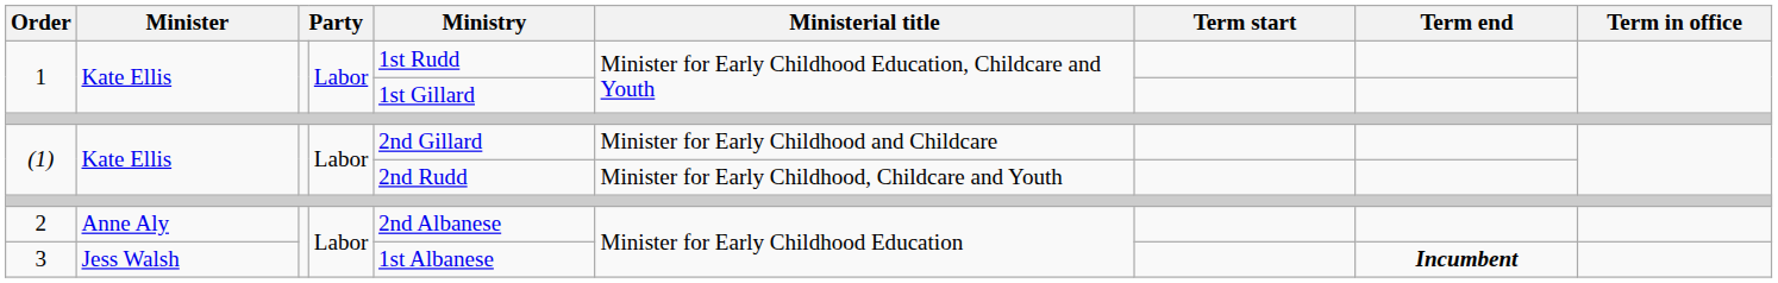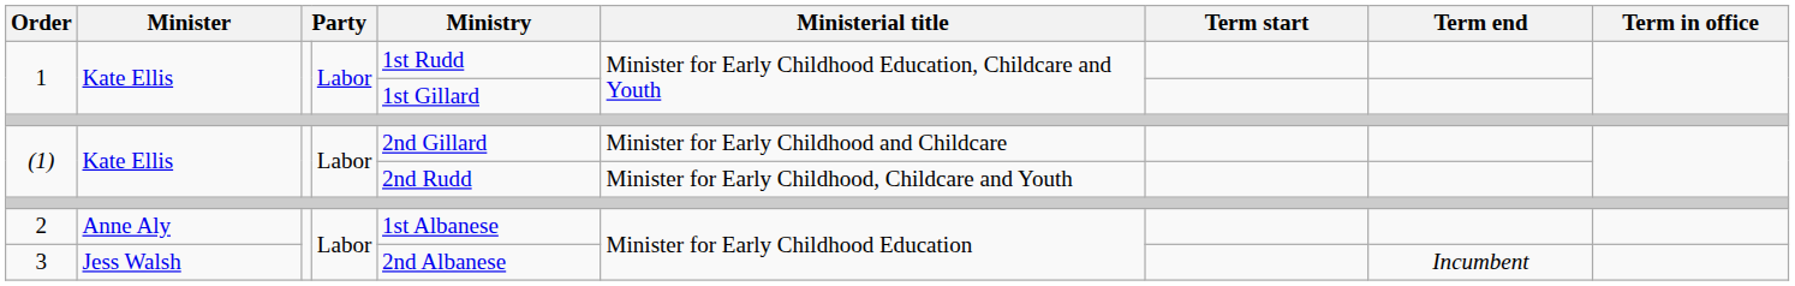2 | Ministry: 2nd Albanese -> 1st Albanese
3 | Ministry: 1st Albanese -> 2nd Albanese
3 | Term end: bold -> normal
